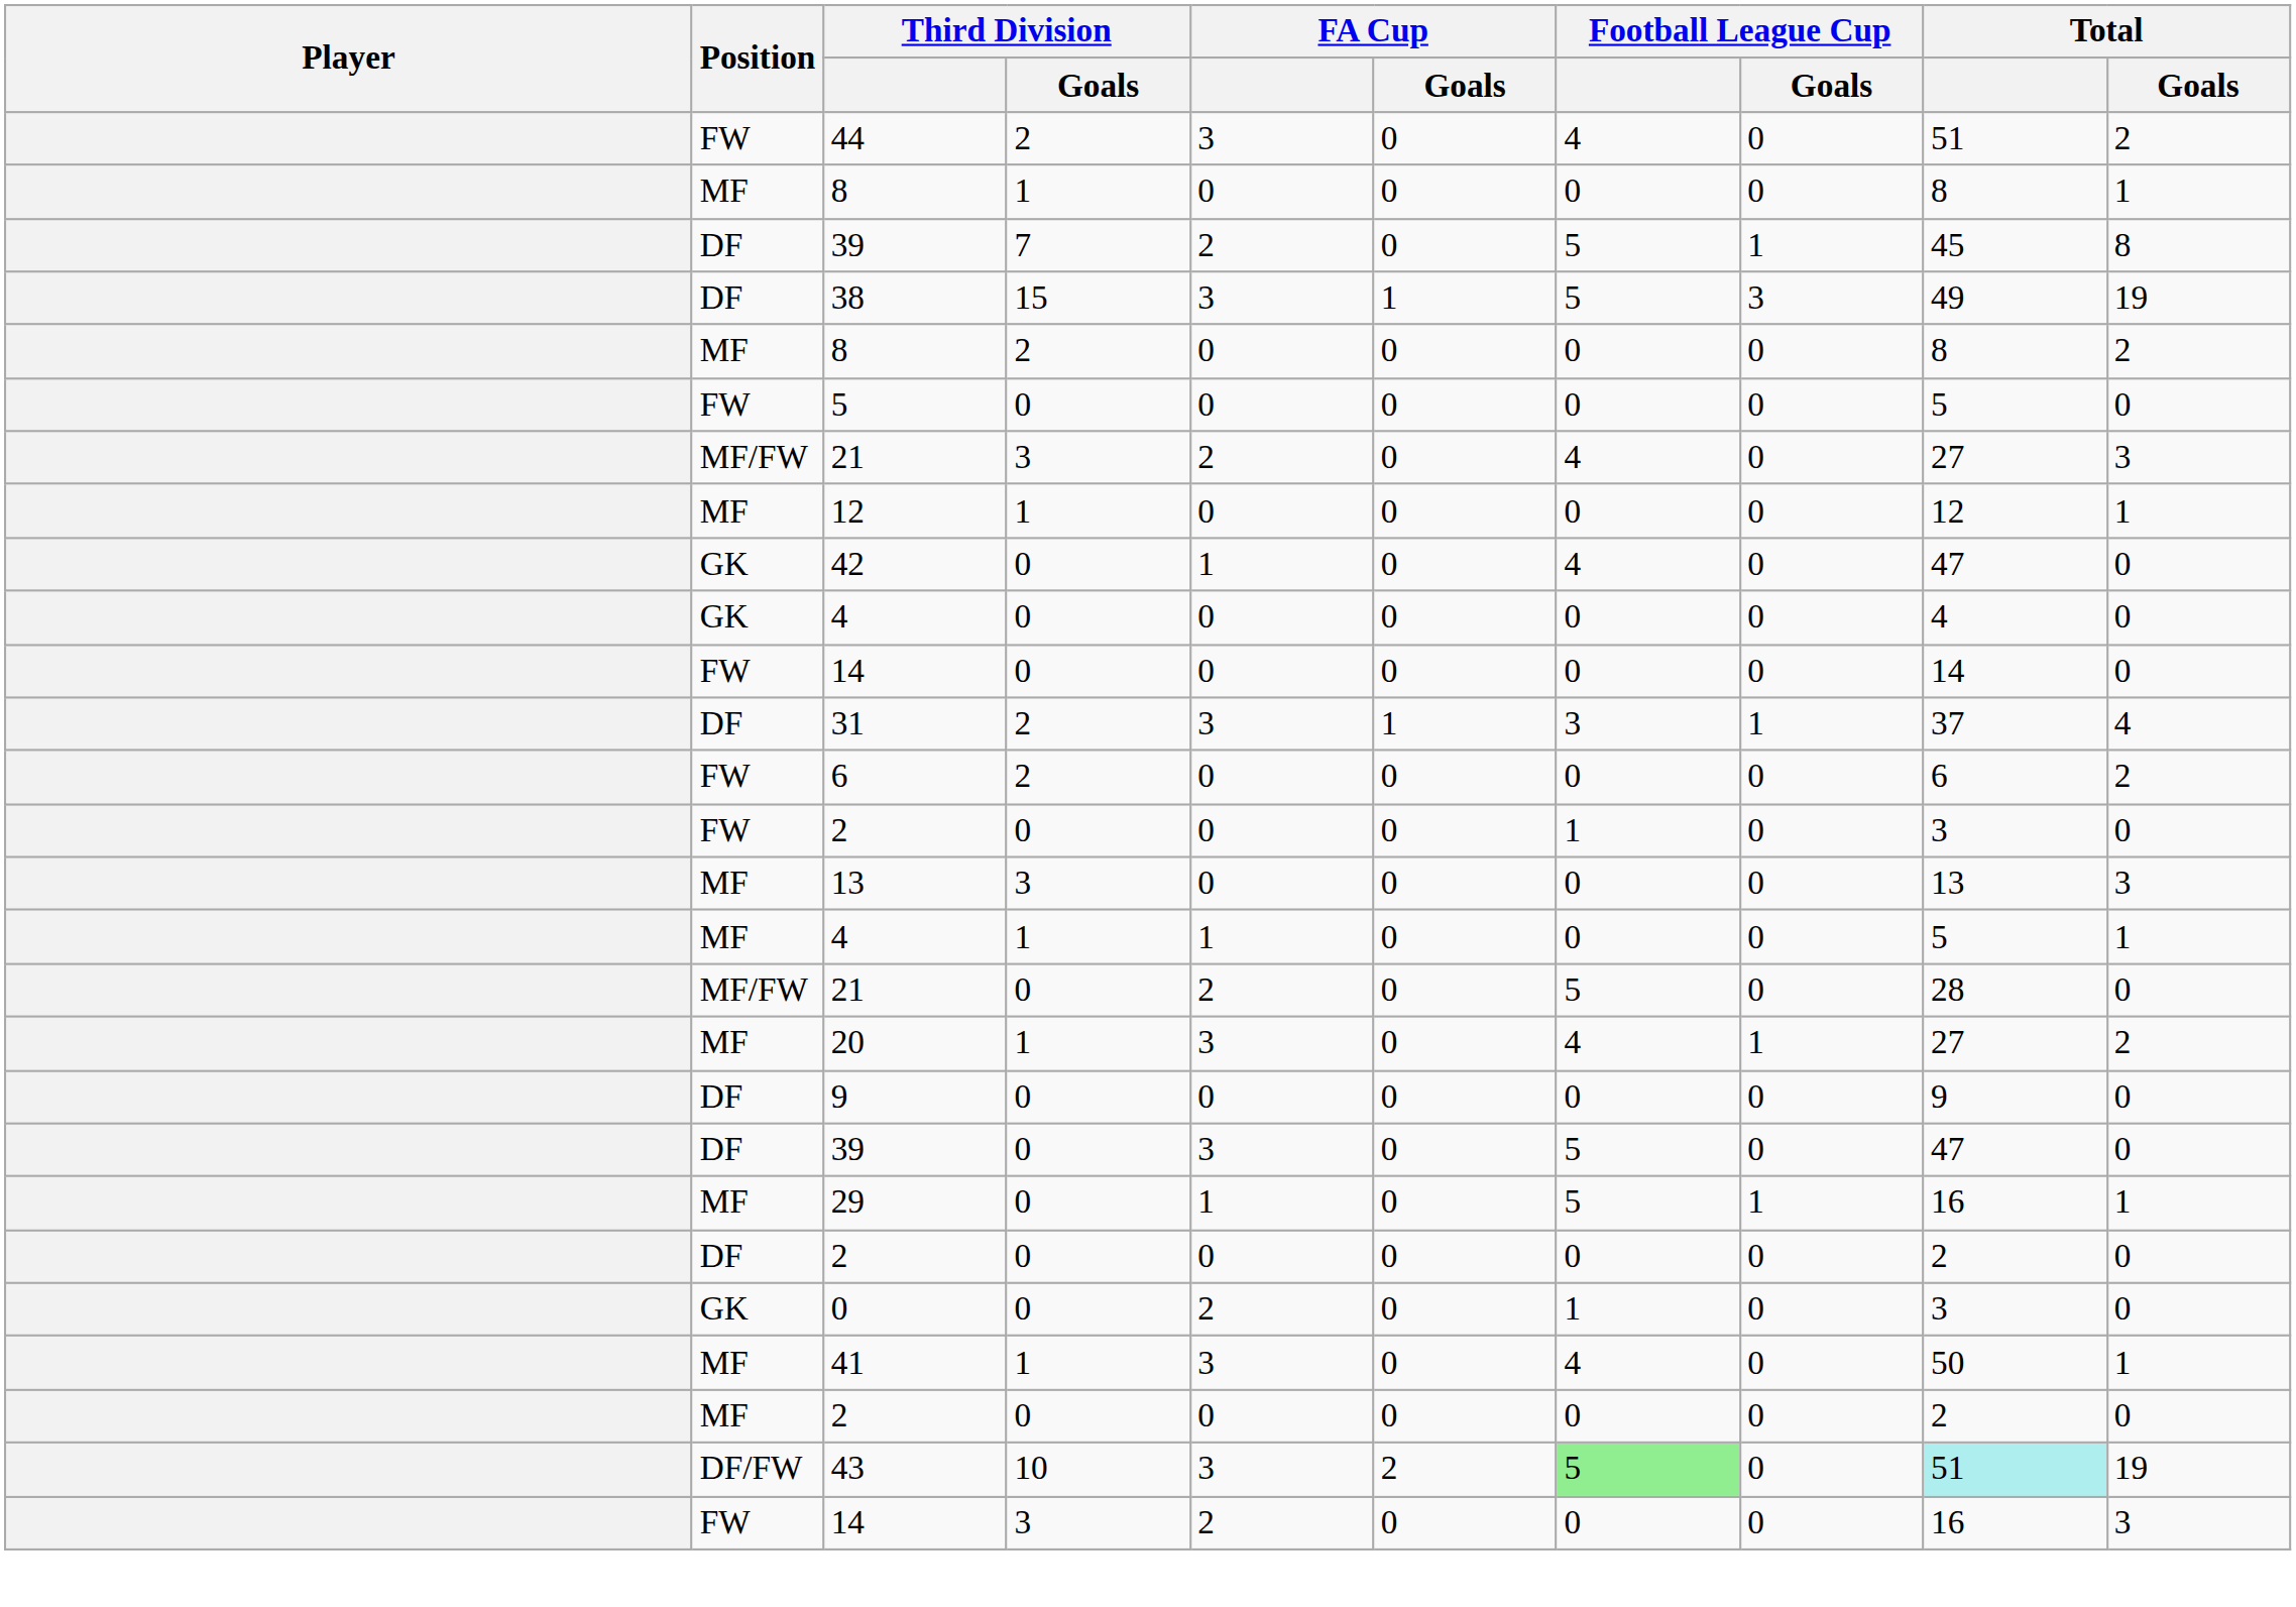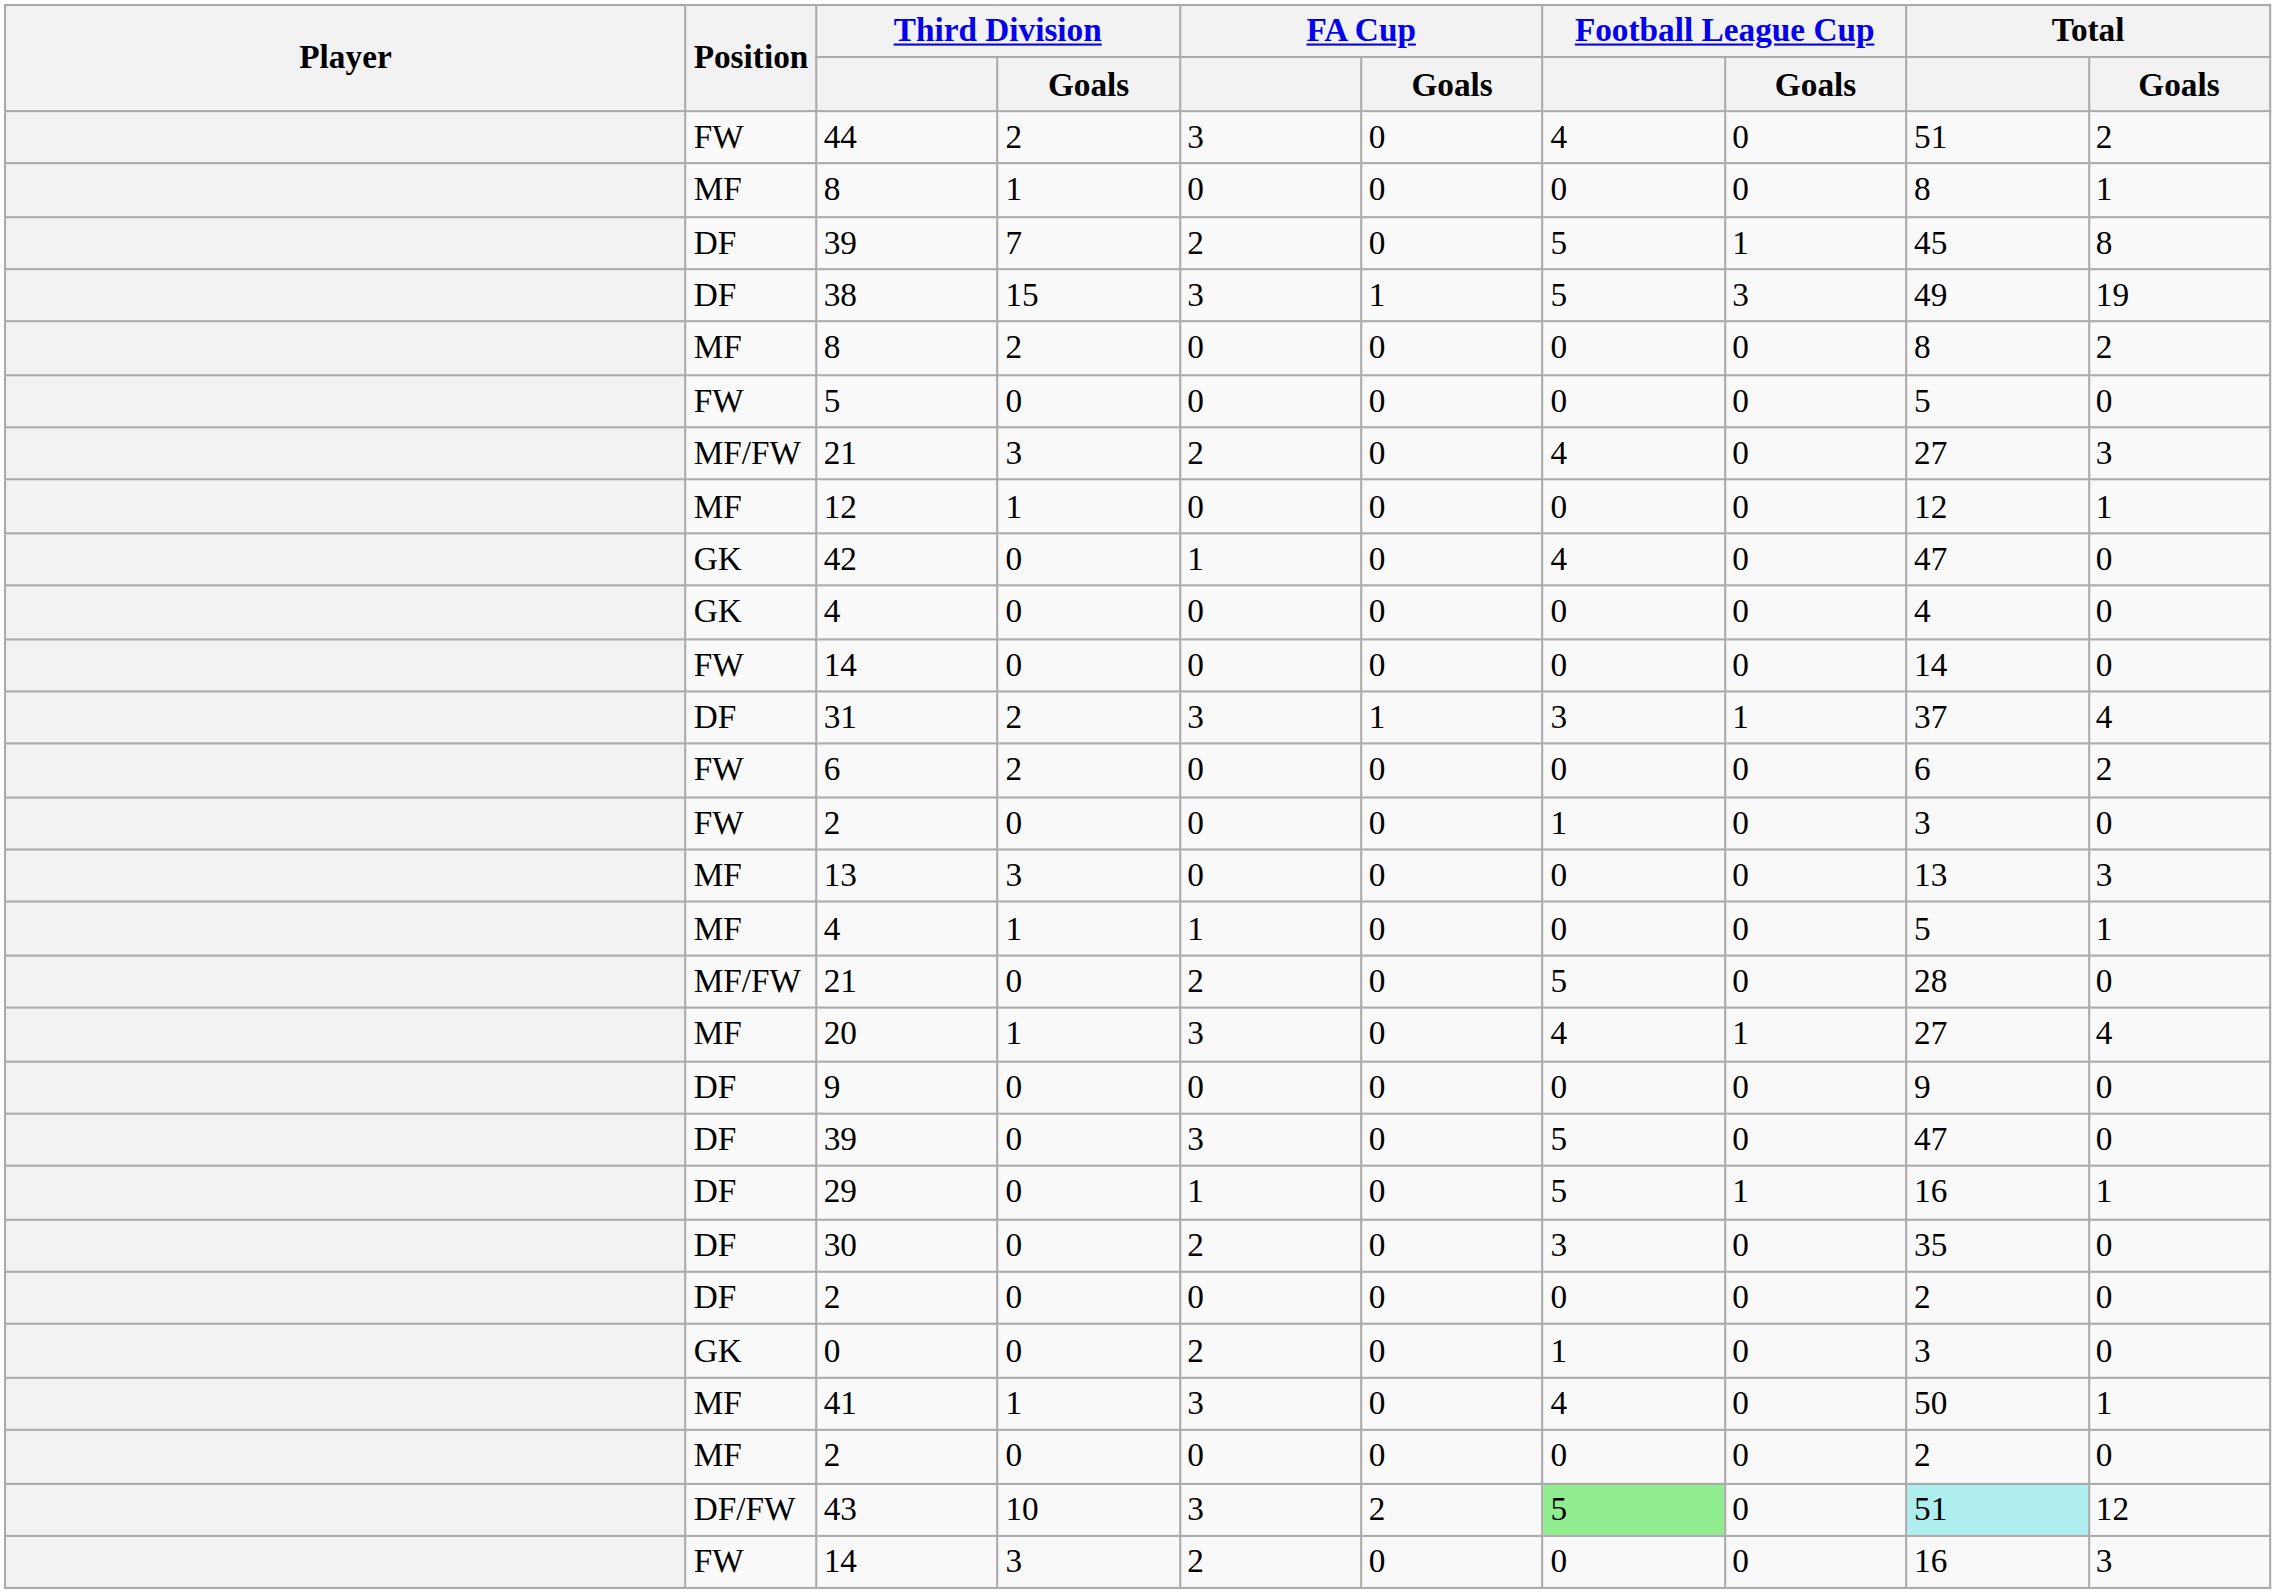20 | Total / Goals: 2 -> 4
29 | Position: MF -> DF
+ row: DF | 30 | 0 | 2 | 0 | 3 | 0 | 35 | 0
43 | Total / Goals: 19 -> 12
